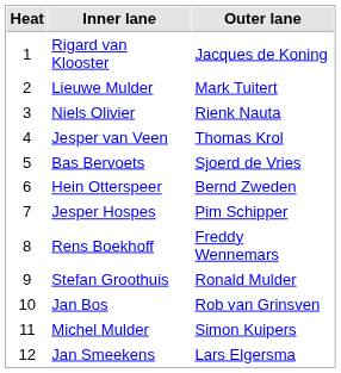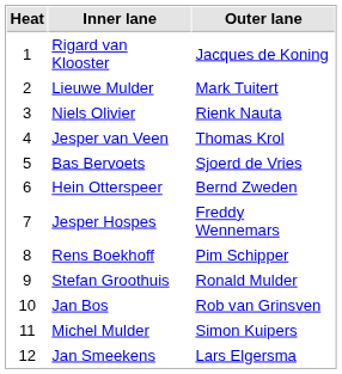Jesper Hospes | Outer lane: Pim Schipper -> Freddy Wennemars
Rens Boekhoff | Outer lane: Freddy Wennemars -> Pim Schipper
